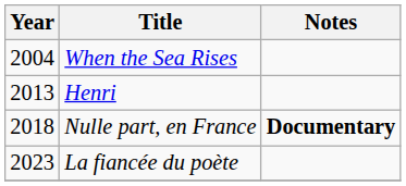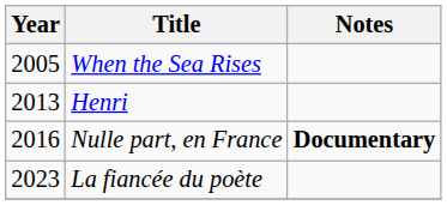When the Sea Rises | Year: 2004 -> 2005
Nulle part, en France | Year: 2018 -> 2016
